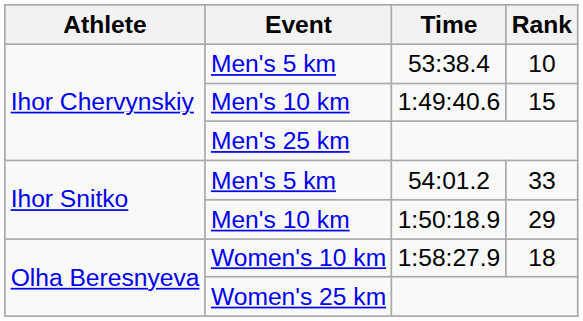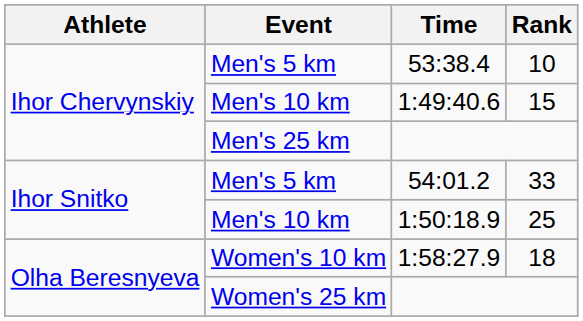1:50:18.9 | Rank: 29 -> 25
